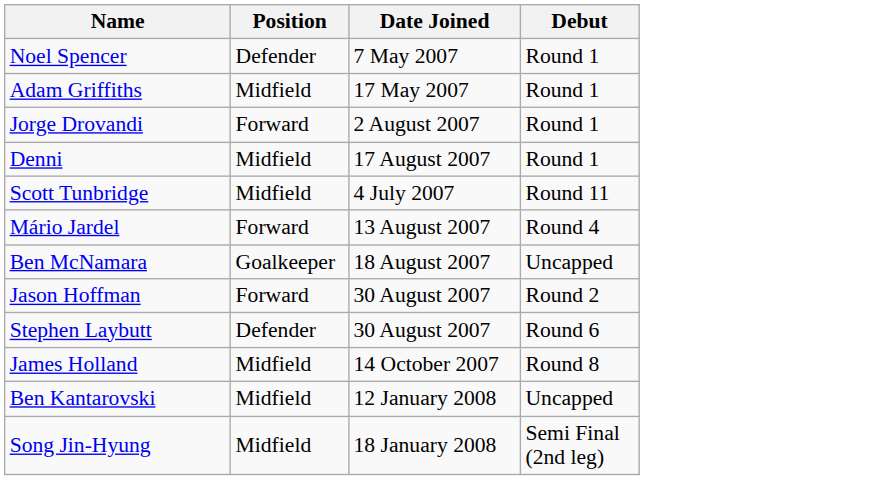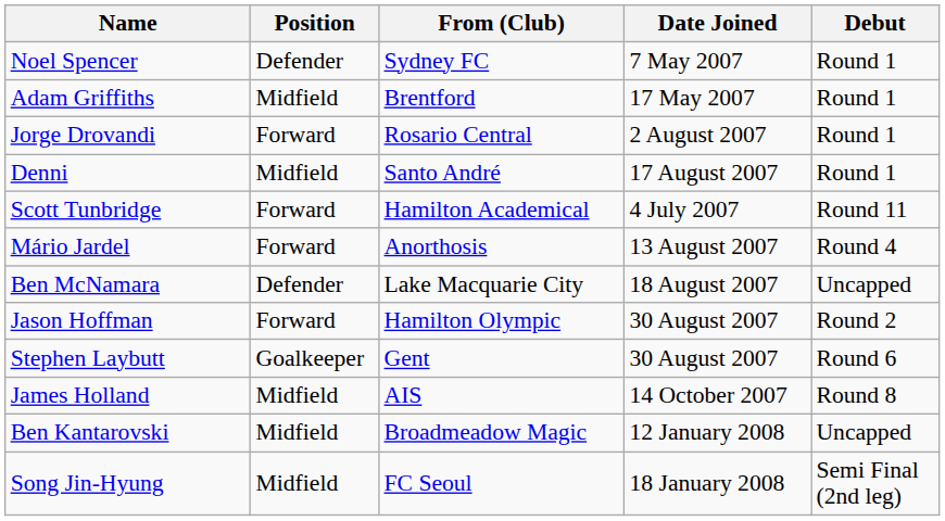+ column: From (Club) | Sydney FC | Brentford | Rosario Central | Santo André | Hamilton Academical | Anorthosis | Lake Macquarie City | Hamilton Olympic | Gent | AIS | Broadmeadow Magic | FC Seoul
Scott Tunbridge | Position: Midfield -> Forward
Ben McNamara | Position: Goalkeeper -> Defender
Stephen Laybutt | Position: Defender -> Goalkeeper
